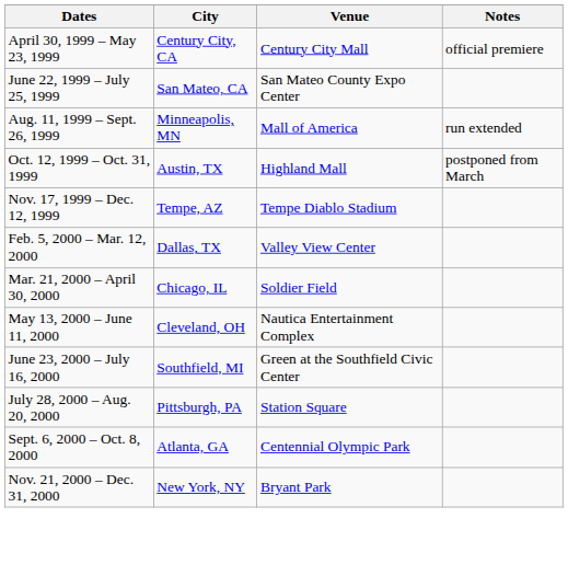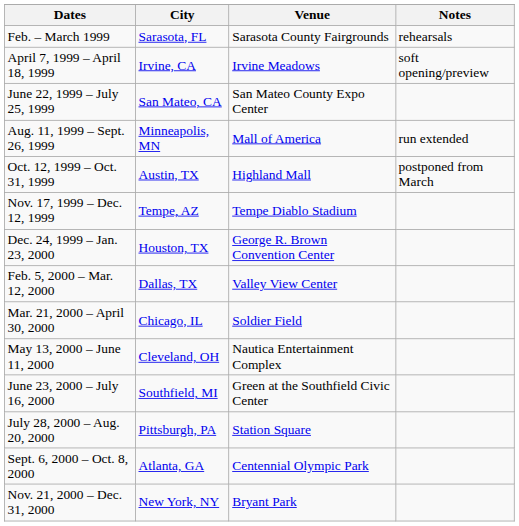+ row: Feb. – March 1999 | Sarasota, FL | Sarasota County Fairgrounds | rehearsals
+ row: April 7, 1999 – April 18, 1999 | Irvine, CA | Irvine Meadows | soft opening/preview
- row: April 30, 1999 – May 23, 1999 | Century City, CA | Century City Mall | official premiere
+ row: Dec. 24, 1999 – Jan. 23, 2000 | Houston, TX | George R. Brown Convention Center
